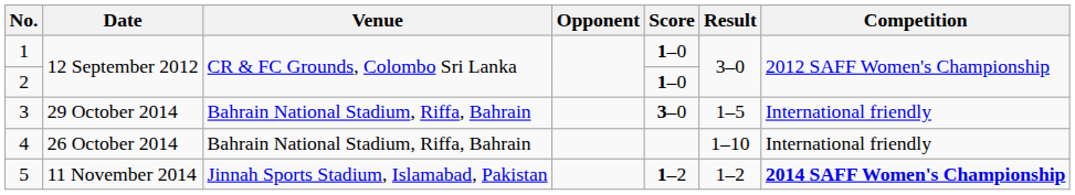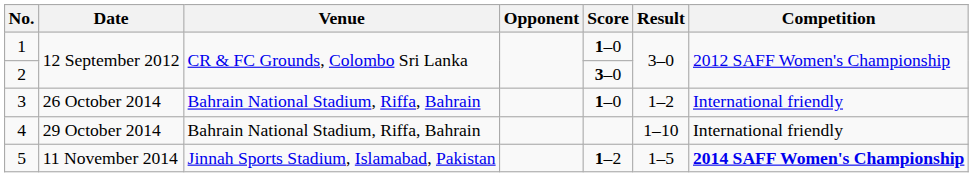2 | Score: 1–0 -> 3–0
3 | Date: 29 October 2014 -> 26 October 2014
3 | Score: 3–0 -> 1–0
3 | Result: 1–5 -> 1–2
4 | Date: 26 October 2014 -> 29 October 2014
5 | Result: 1–2 -> 1–5
